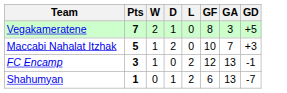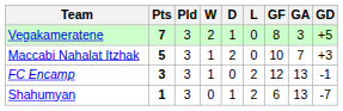+ column: Pld | 3 | 3 | 3 | 3
